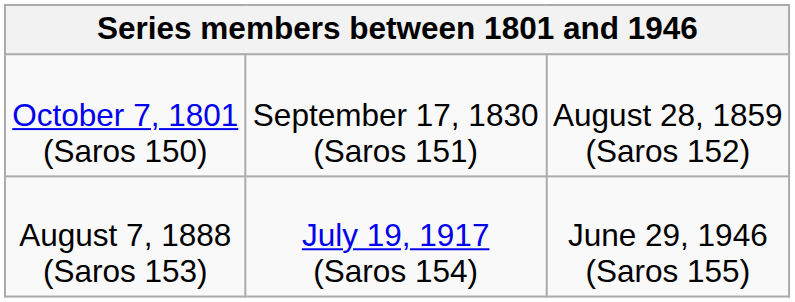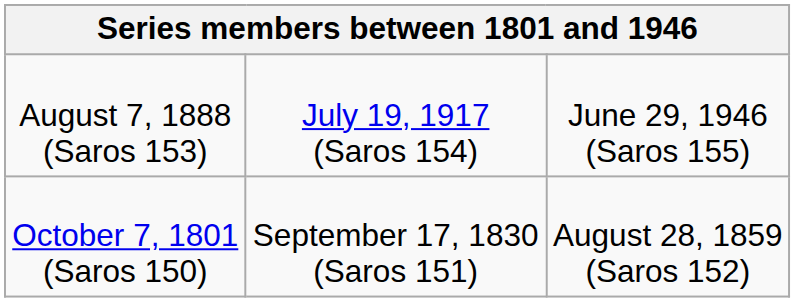rows swapped: October 7, 1801 (Saros 150) <-> August 7, 1888 (Saros 153)
